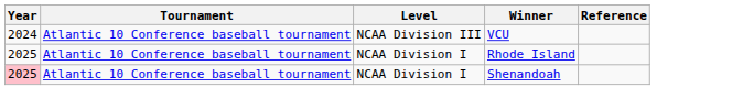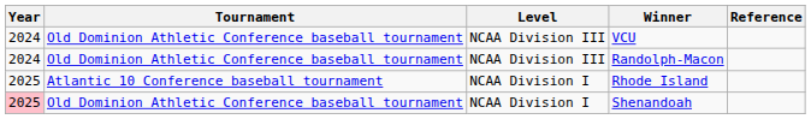VCU | Tournament: Atlantic 10 Conference baseball tournament -> Old Dominion Athletic Conference baseball tournament
+ row: 2024 | Old Dominion Athletic Conference baseball tournament | NCAA Division III | Randolph-Macon
Shenandoah | Tournament: Atlantic 10 Conference baseball tournament -> Old Dominion Athletic Conference baseball tournament
